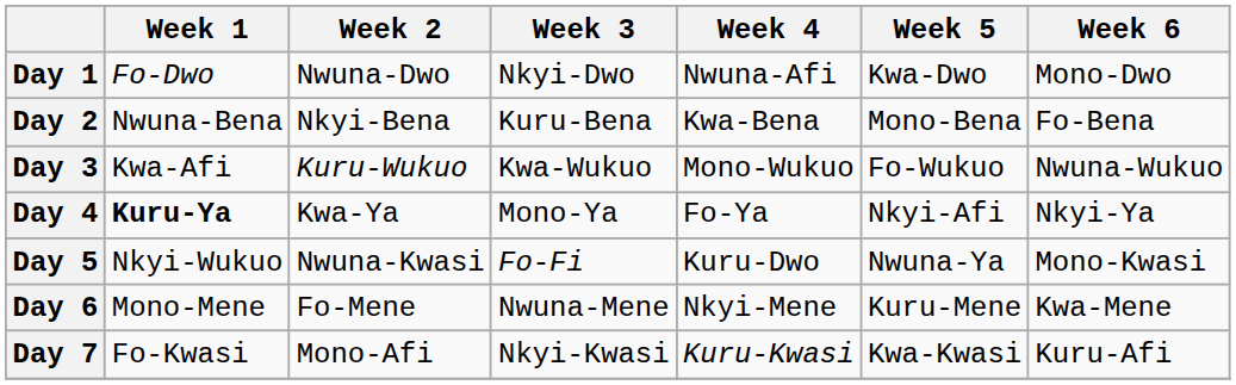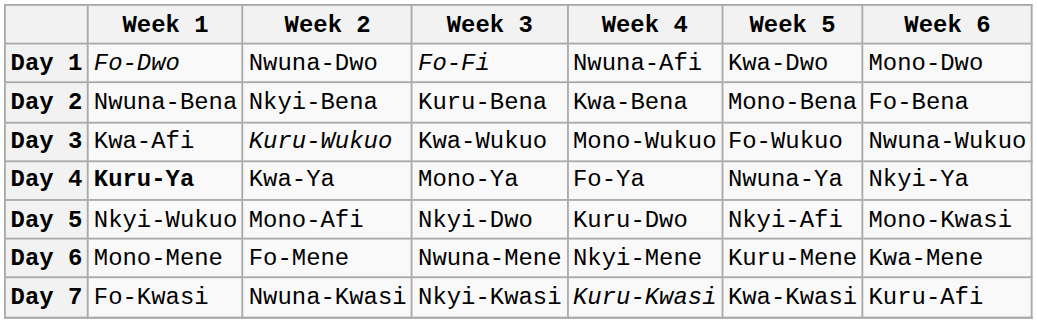Day 1 | Week 3: Nkyi-Dwo -> Fo-Fi
Day 4 | Week 5: Nkyi-Afi -> Nwuna-Ya
Day 5 | Week 2: Nwuna-Kwasi -> Mono-Afi
Day 5 | Week 3: Fo-Fi -> Nkyi-Dwo
Day 5 | Week 5: Nwuna-Ya -> Nkyi-Afi
Day 7 | Week 2: Mono-Afi -> Nwuna-Kwasi
